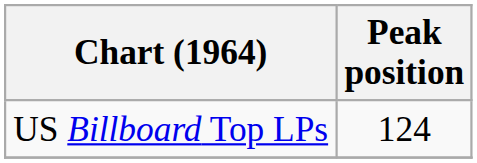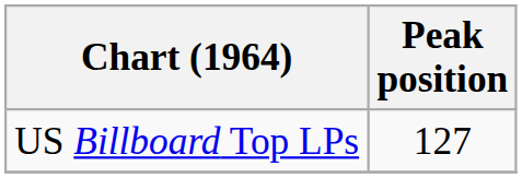US Billboard Top LPs | Peak position: 124 -> 127
